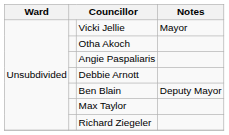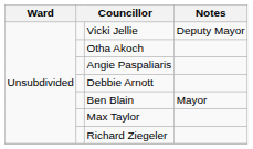Vicki Jellie | Notes: Mayor -> Deputy Mayor
Ben Blain | Notes: Deputy Mayor -> Mayor
